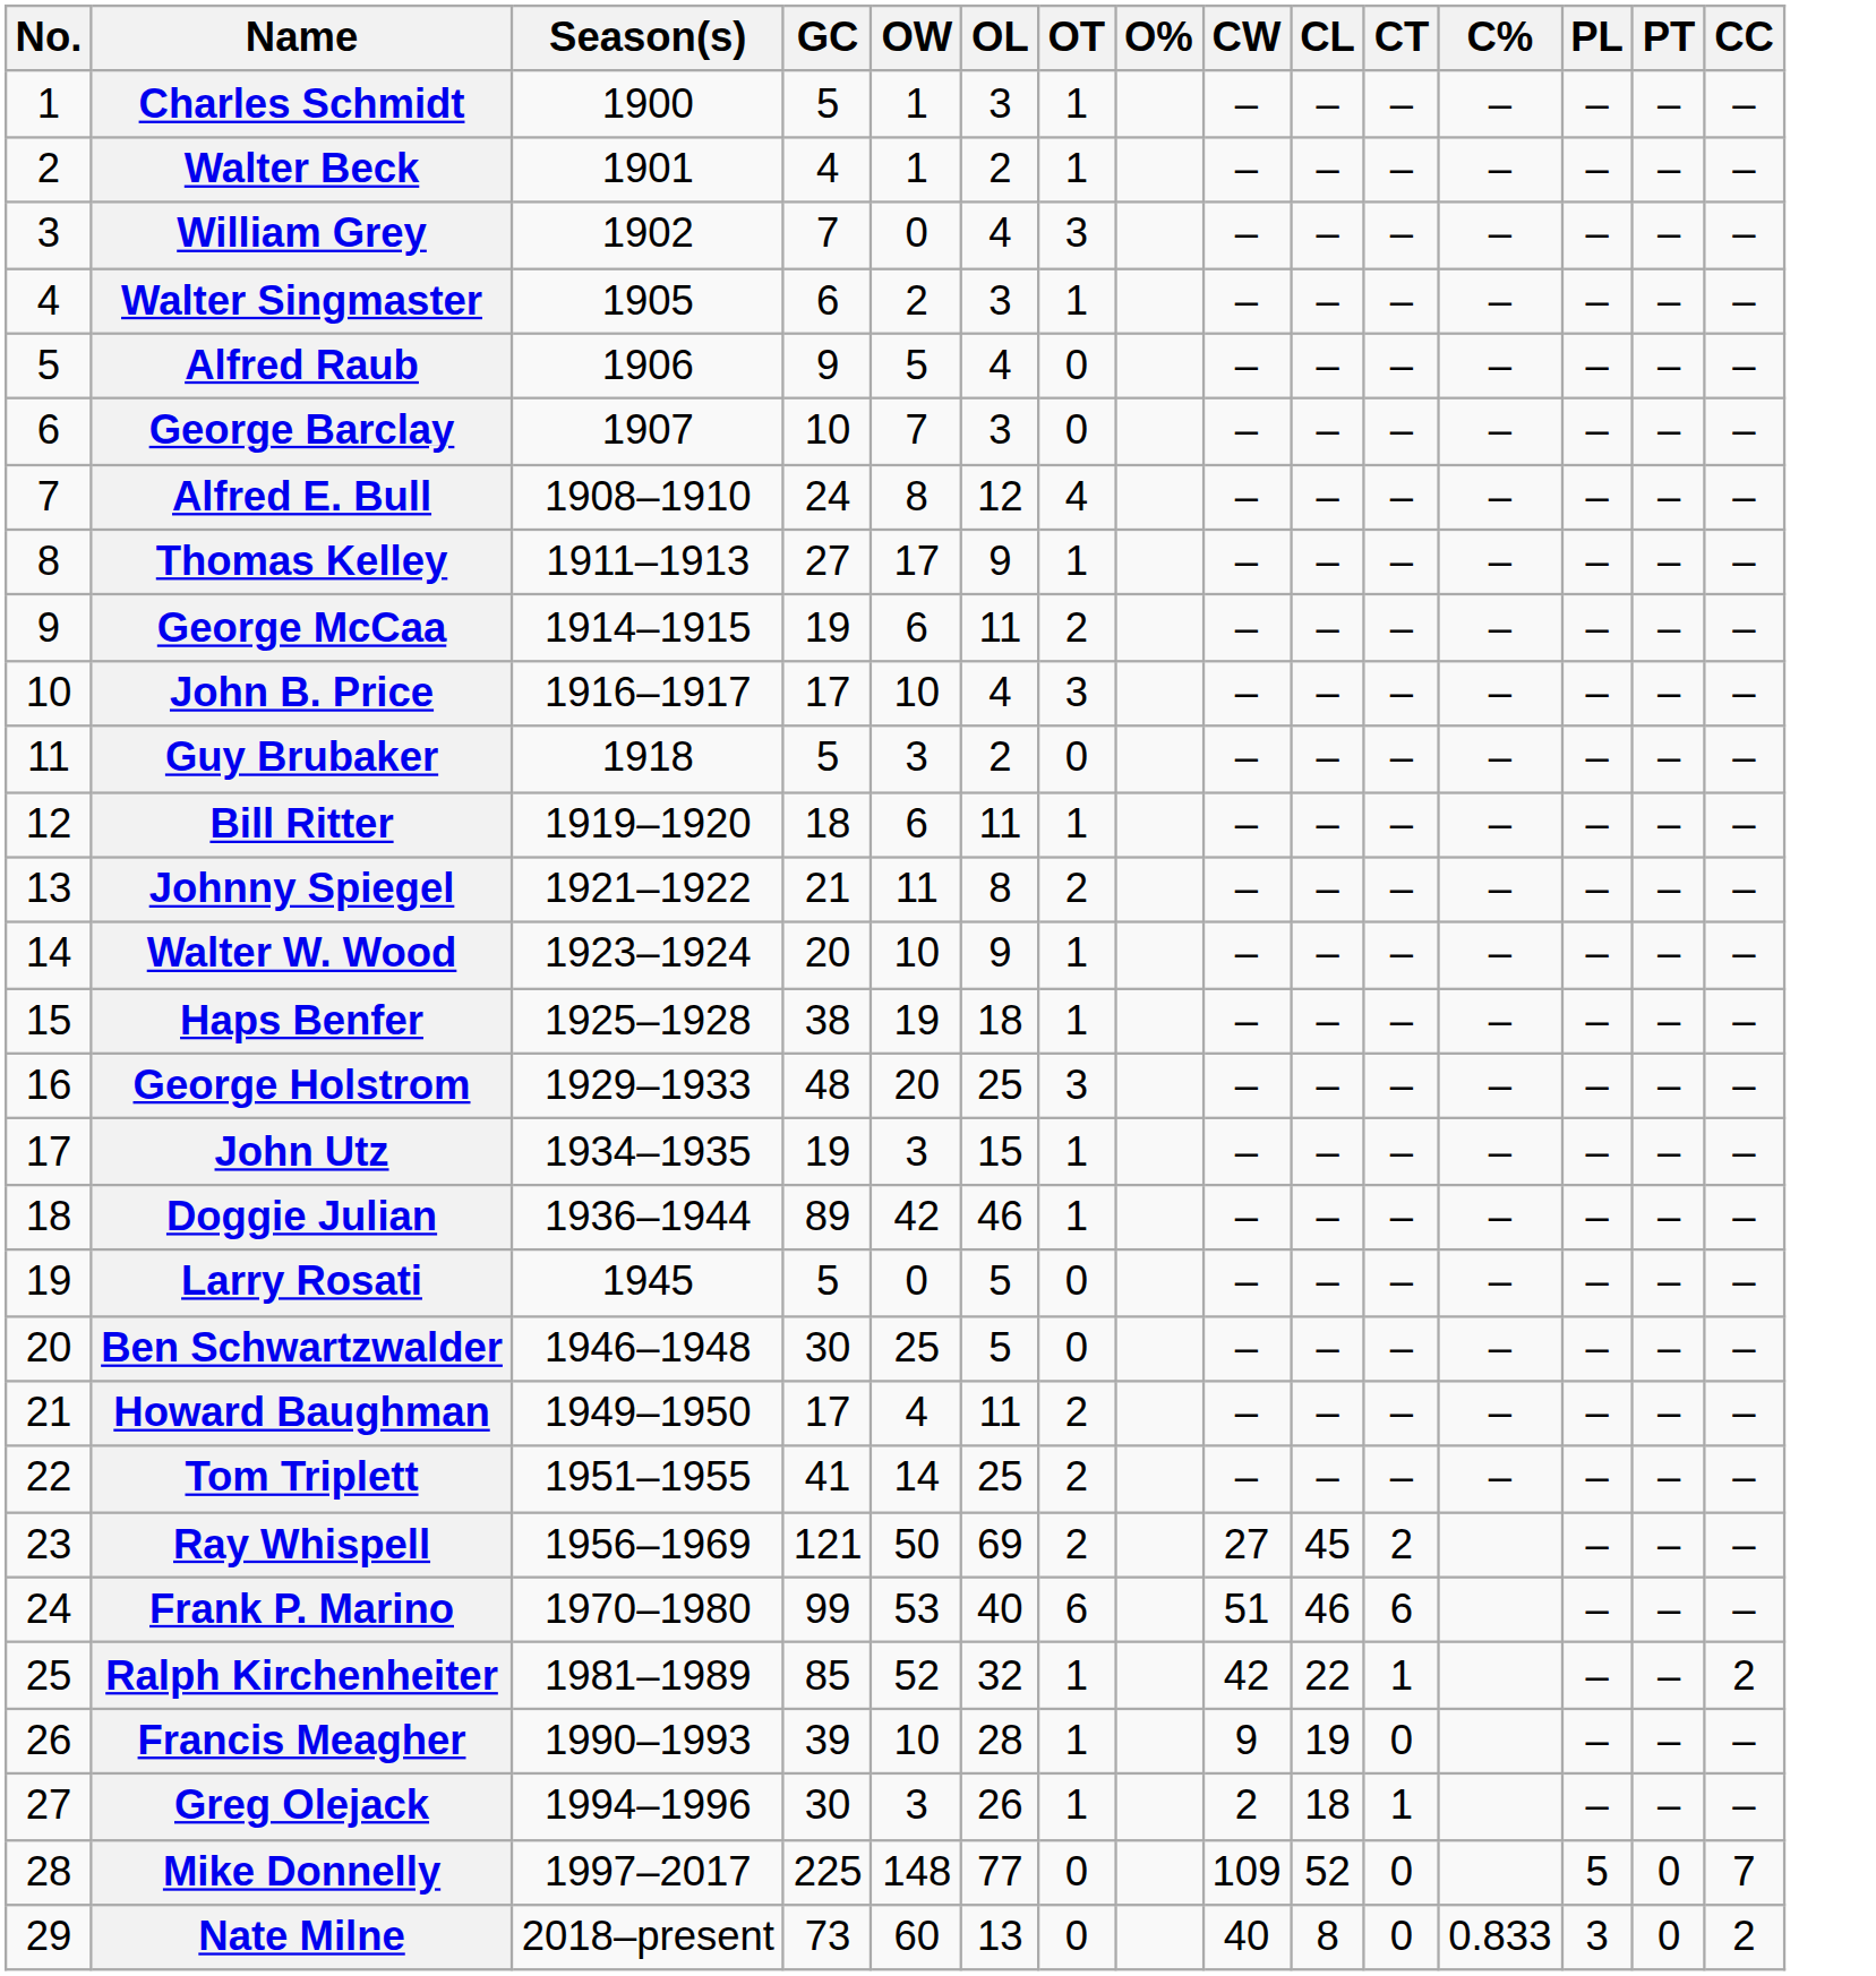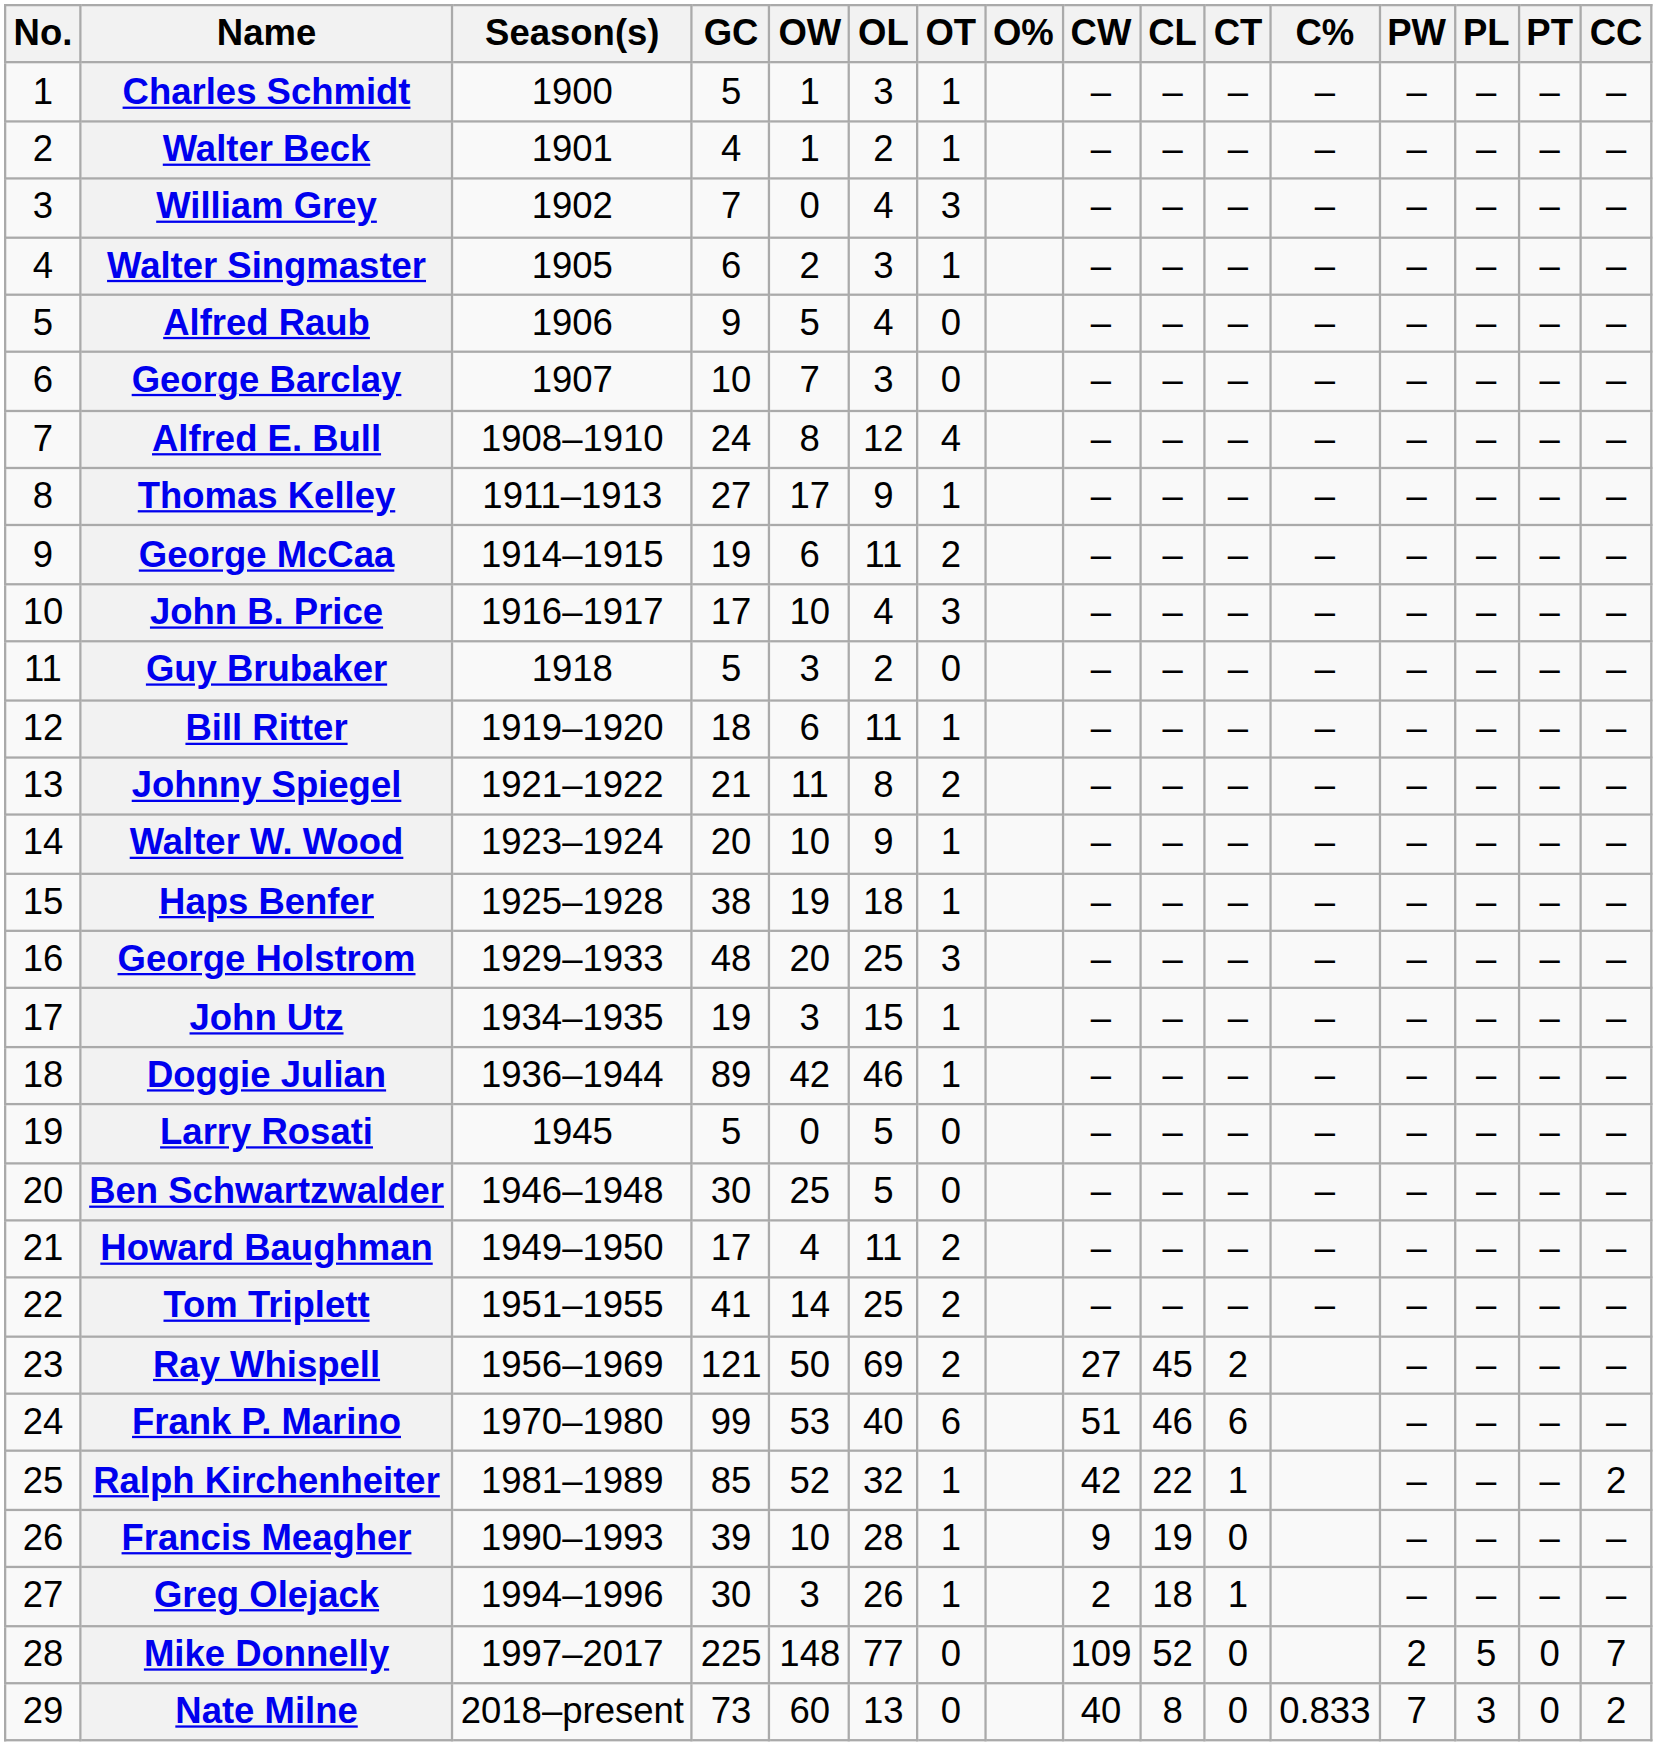+ column: PW | – | – | – | – | – | – | – | – | – | – | – | – | – | – | – | – | – | – | – | – | – | – | – | – | – | – | – | 2 | 7
